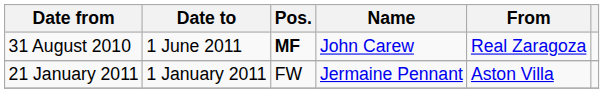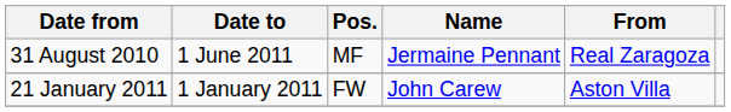31 August 2010 | Pos.: bold -> normal
31 August 2010 | Name: John Carew -> Jermaine Pennant
21 January 2011 | Name: Jermaine Pennant -> John Carew
